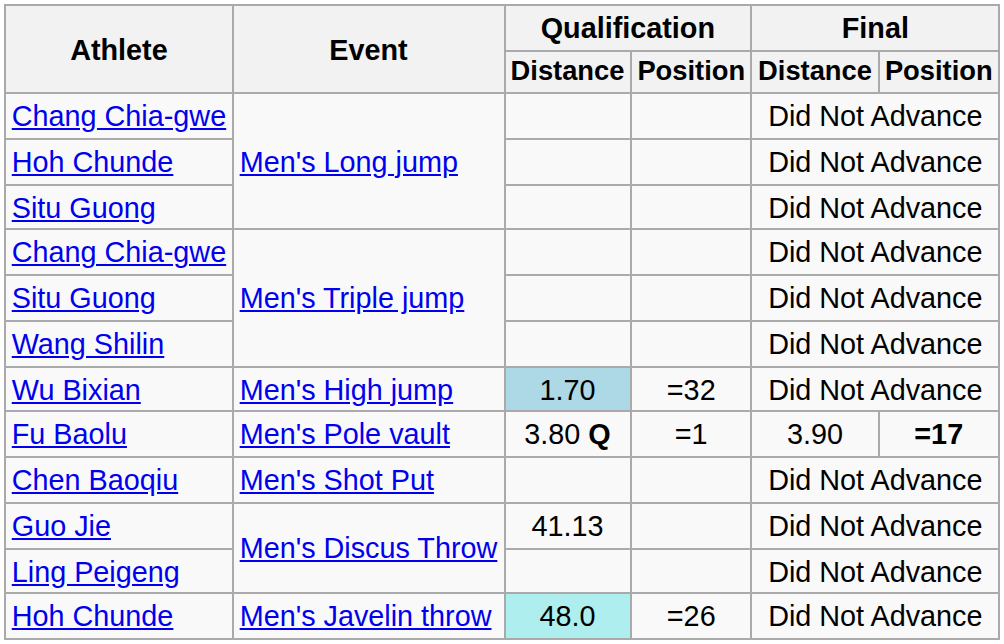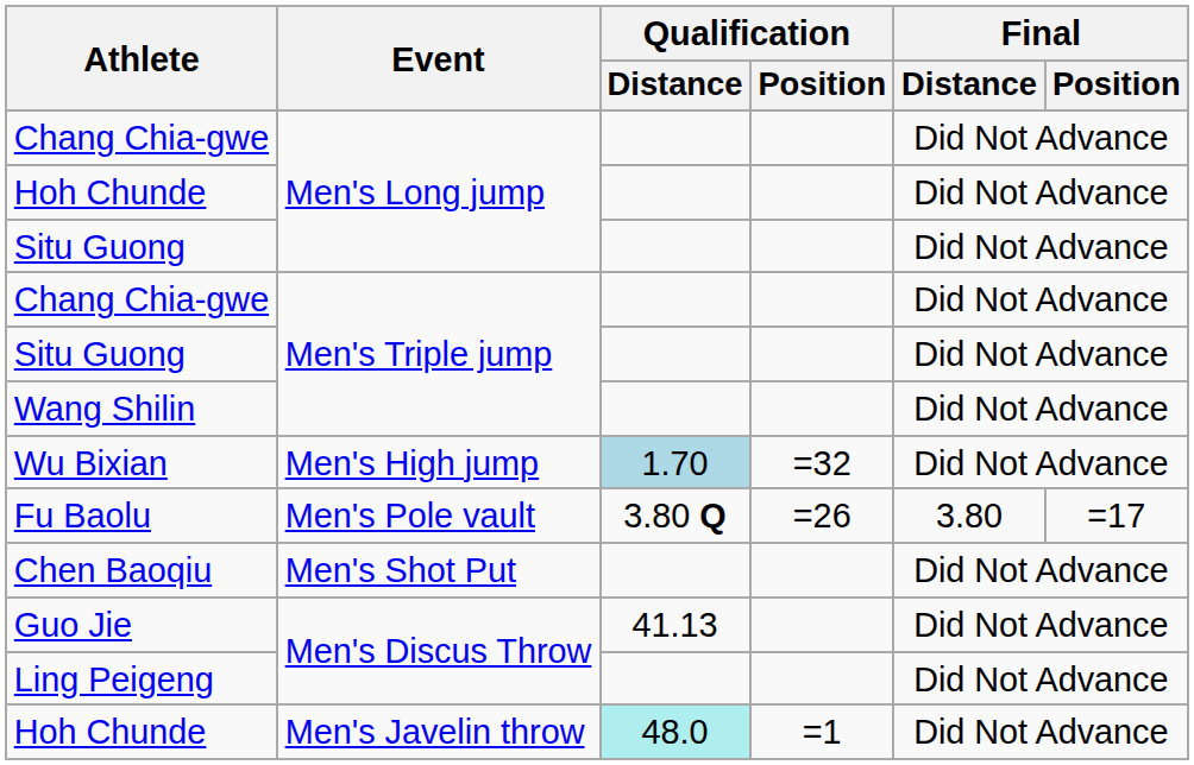Fu Baolu | Qualification / Position: =1 -> =26
Fu Baolu | Final / Distance: 3.90 -> 3.80
Fu Baolu | Final / Position: bold -> normal
Hoh Chunde / Men's Javelin throw | Qualification / Position: =26 -> =1
